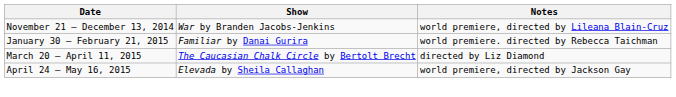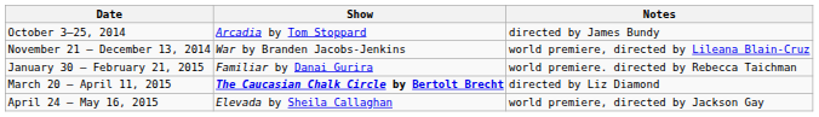+ row: October 3–25, 2014 | Arcadia by Tom Stoppard | directed by James Bundy
March 20 – April 11, 2015 | Show: normal -> bold
